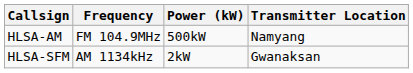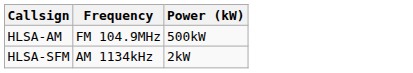- column: Transmitter Location | Namyang | Gwanaksan
